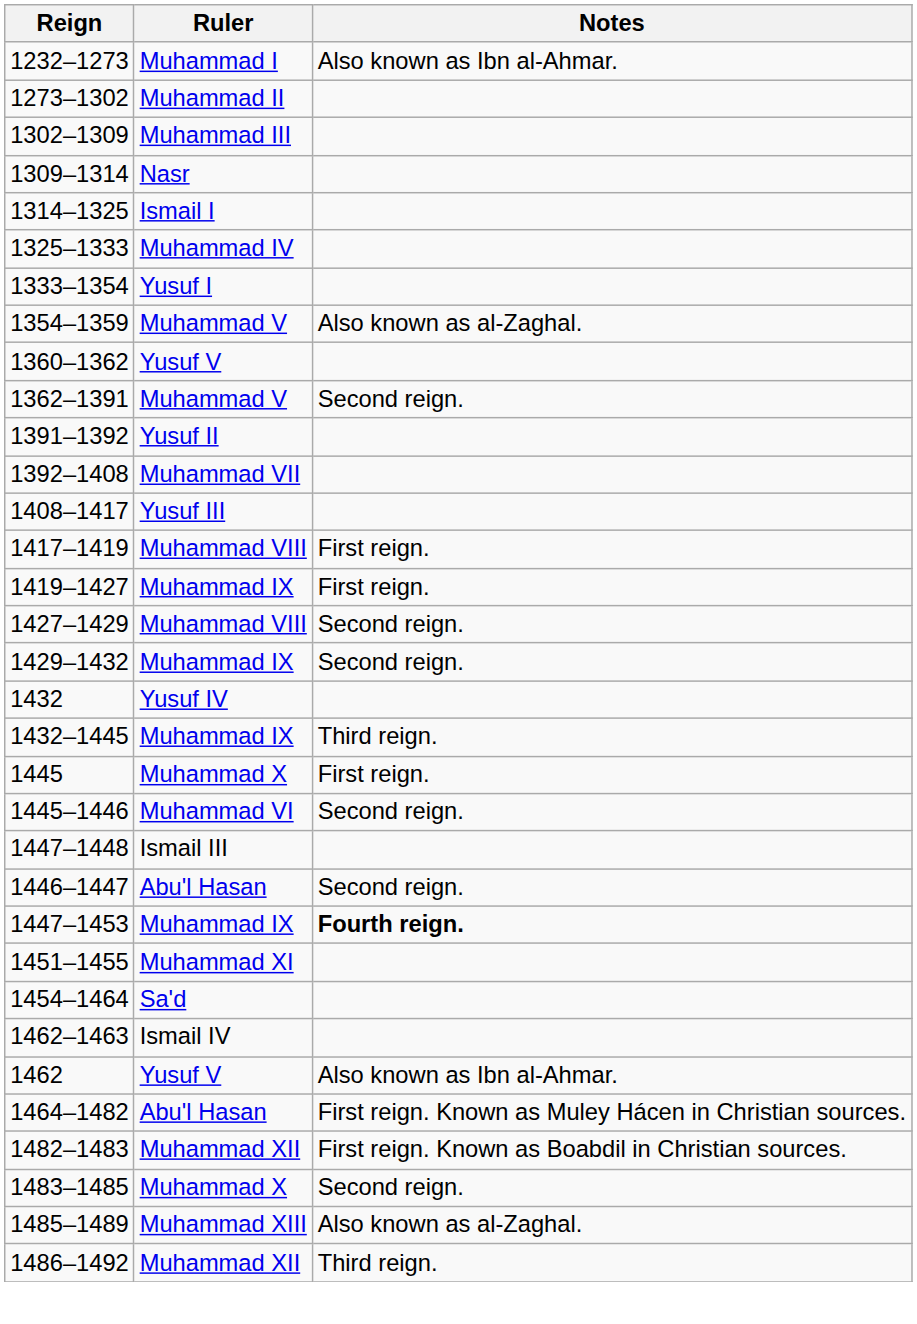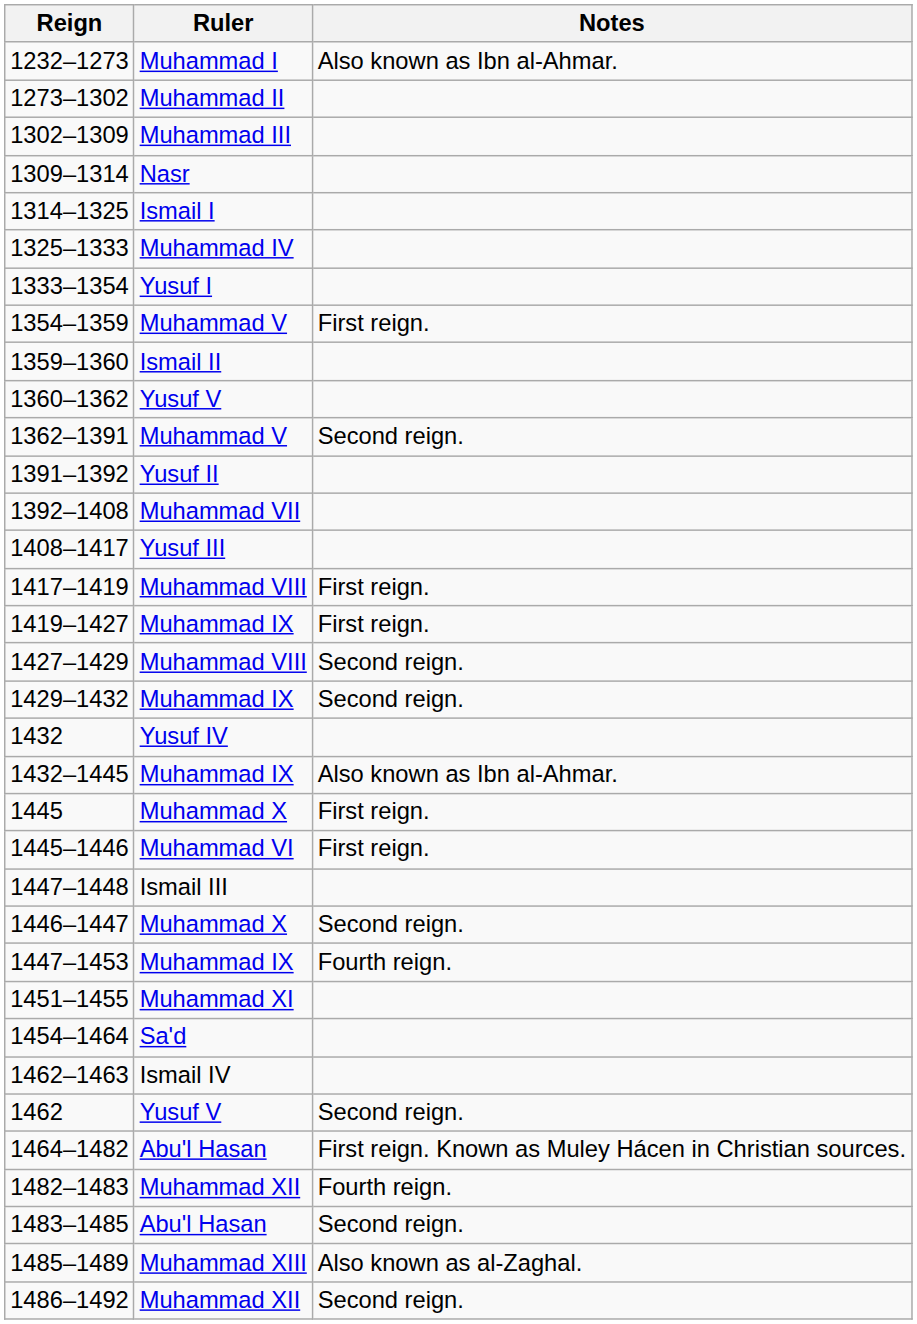1354–1359 | Notes: Also known as al-Zaghal. -> First reign.
+ row: 1359–1360 | Ismail II
1432–1445 | Notes: Third reign. -> Also known as Ibn al-Ahmar.
1445–1446 | Notes: Second reign. -> First reign.
1446–1447 | Ruler: Abu'l Hasan -> Muhammad X
1447–1453 | Notes: bold -> normal
1462 | Notes: Also known as Ibn al-Ahmar. -> Second reign.
1482–1483 | Notes: First reign. Known as Boabdil in Christian sources. -> Fourth reign.
1483–1485 | Ruler: Muhammad X -> Abu'l Hasan
1486–1492 | Notes: Third reign. -> Second reign.
